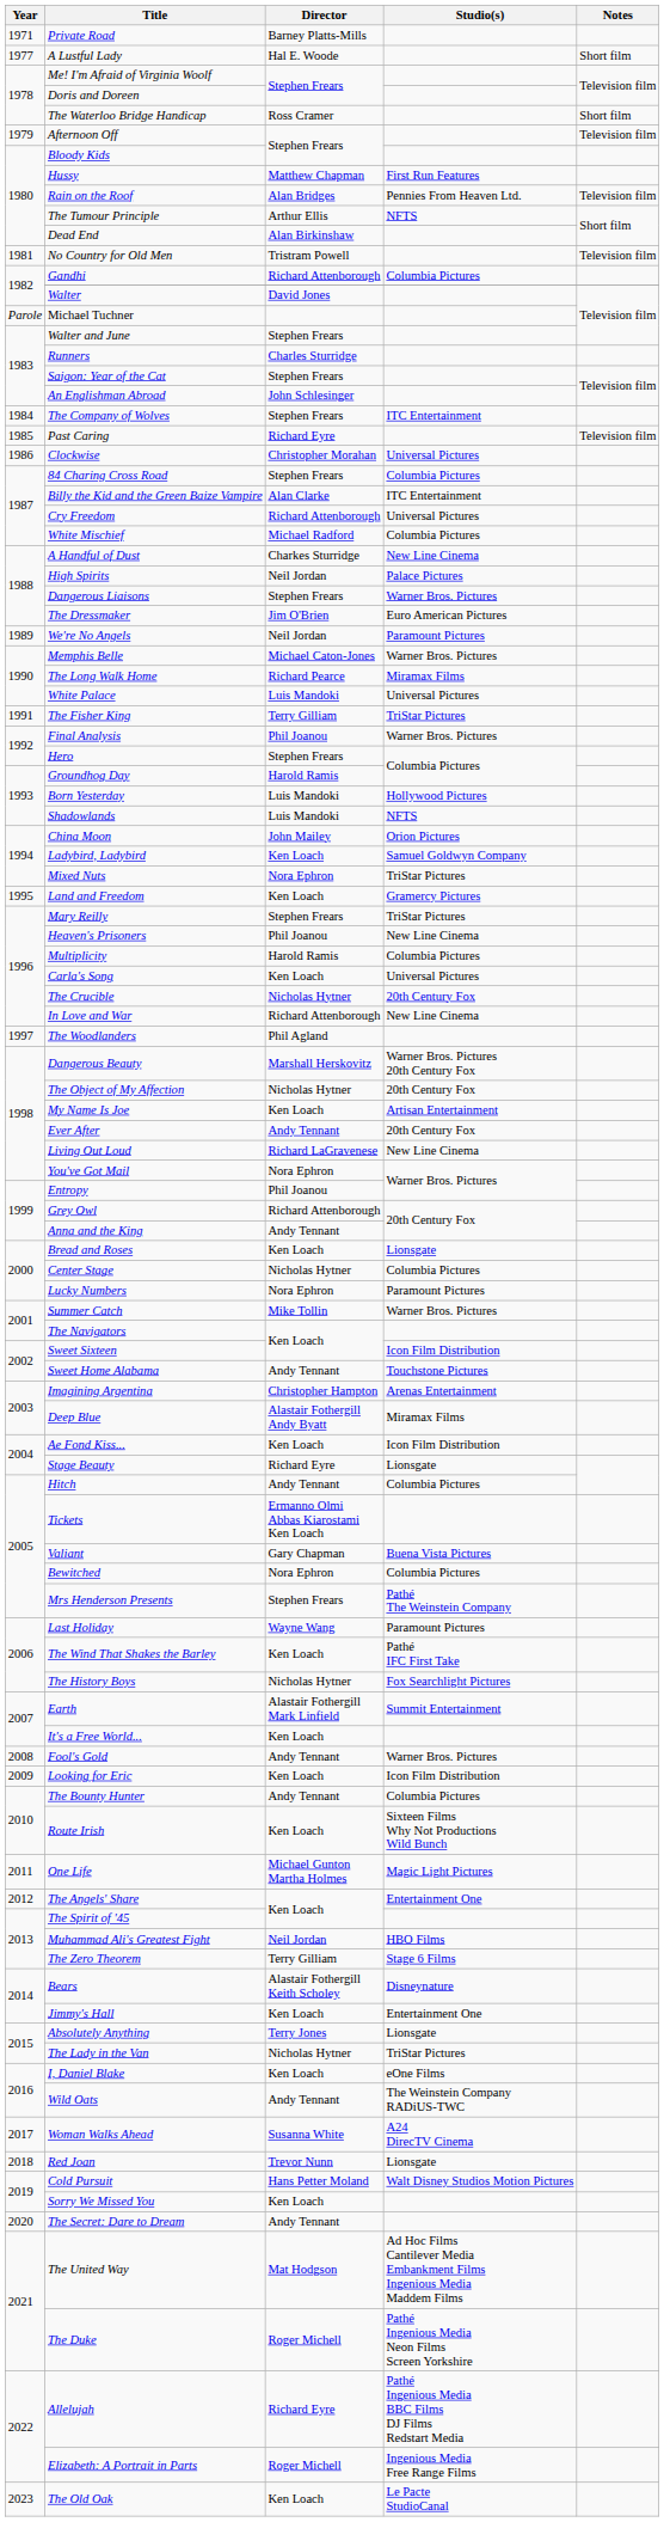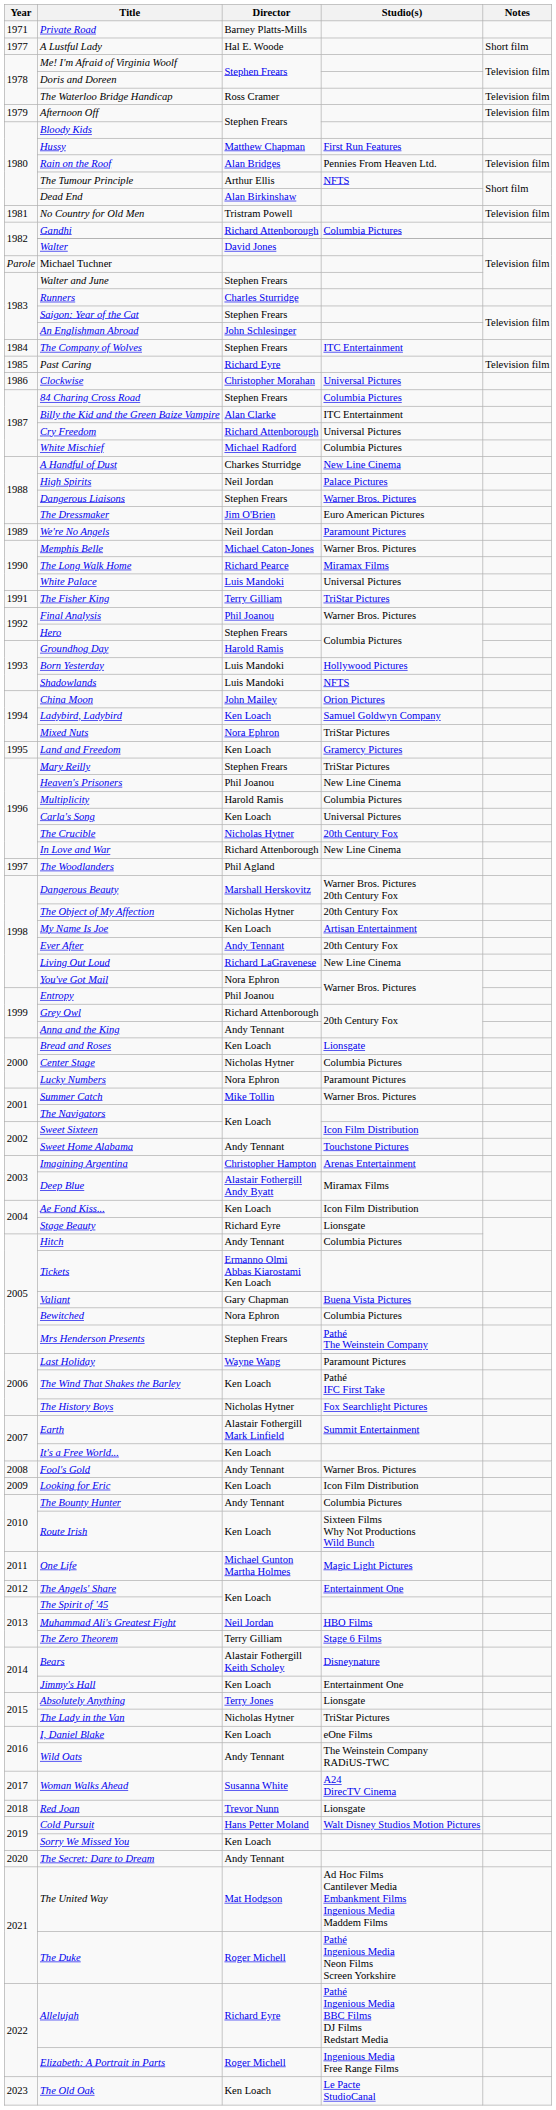The Waterloo Bridge Handicap | Notes: Short film -> Television film
